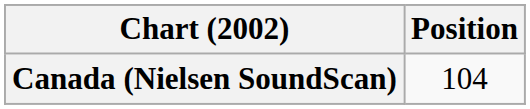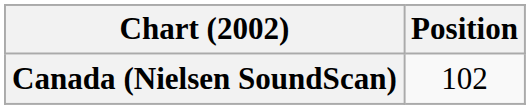Canada (Nielsen SoundScan) | Position: 104 -> 102
